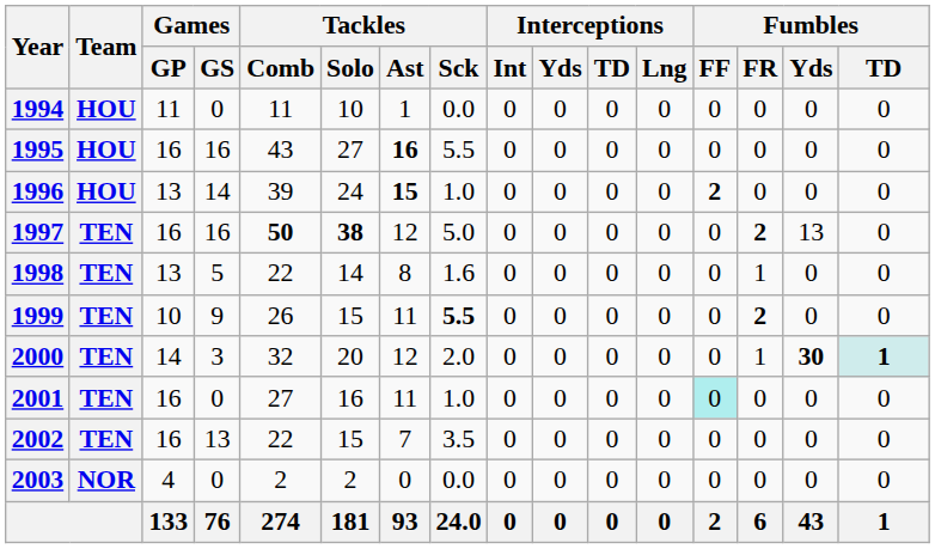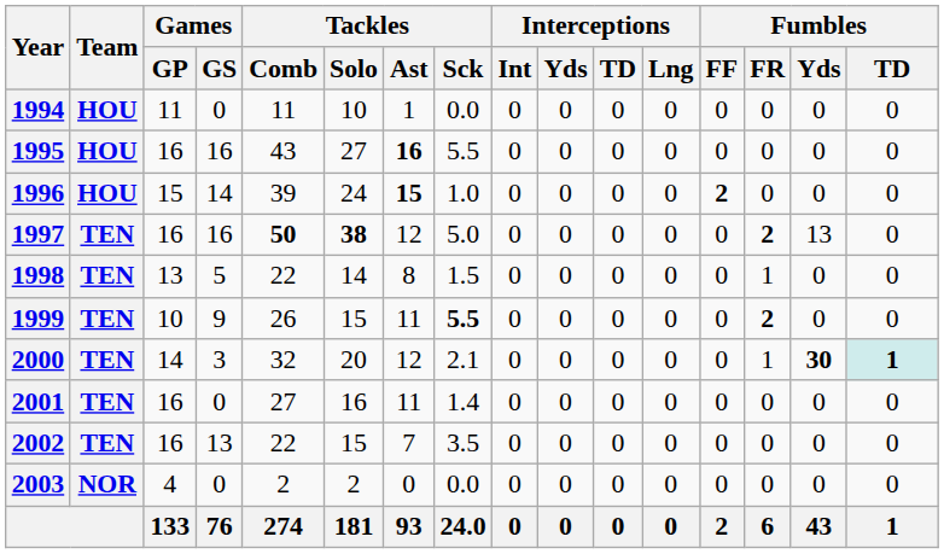1996 | Games / GP: 13 -> 15
1998 | Tackles / Sck: 1.6 -> 1.5
2000 | Tackles / Sck: 2.0 -> 2.1
2001 | Tackles / Sck: 1.0 -> 1.4
2001 | Fumbles / FF: paleturquoise background -> no background
